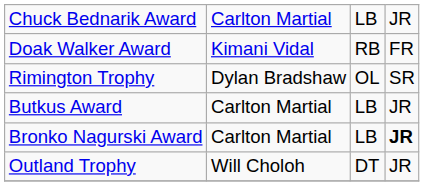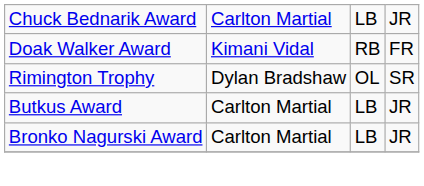Bronko Nagurski Award | column 4: bold -> normal
- row: Outland Trophy | Will Choloh | DT | JR
